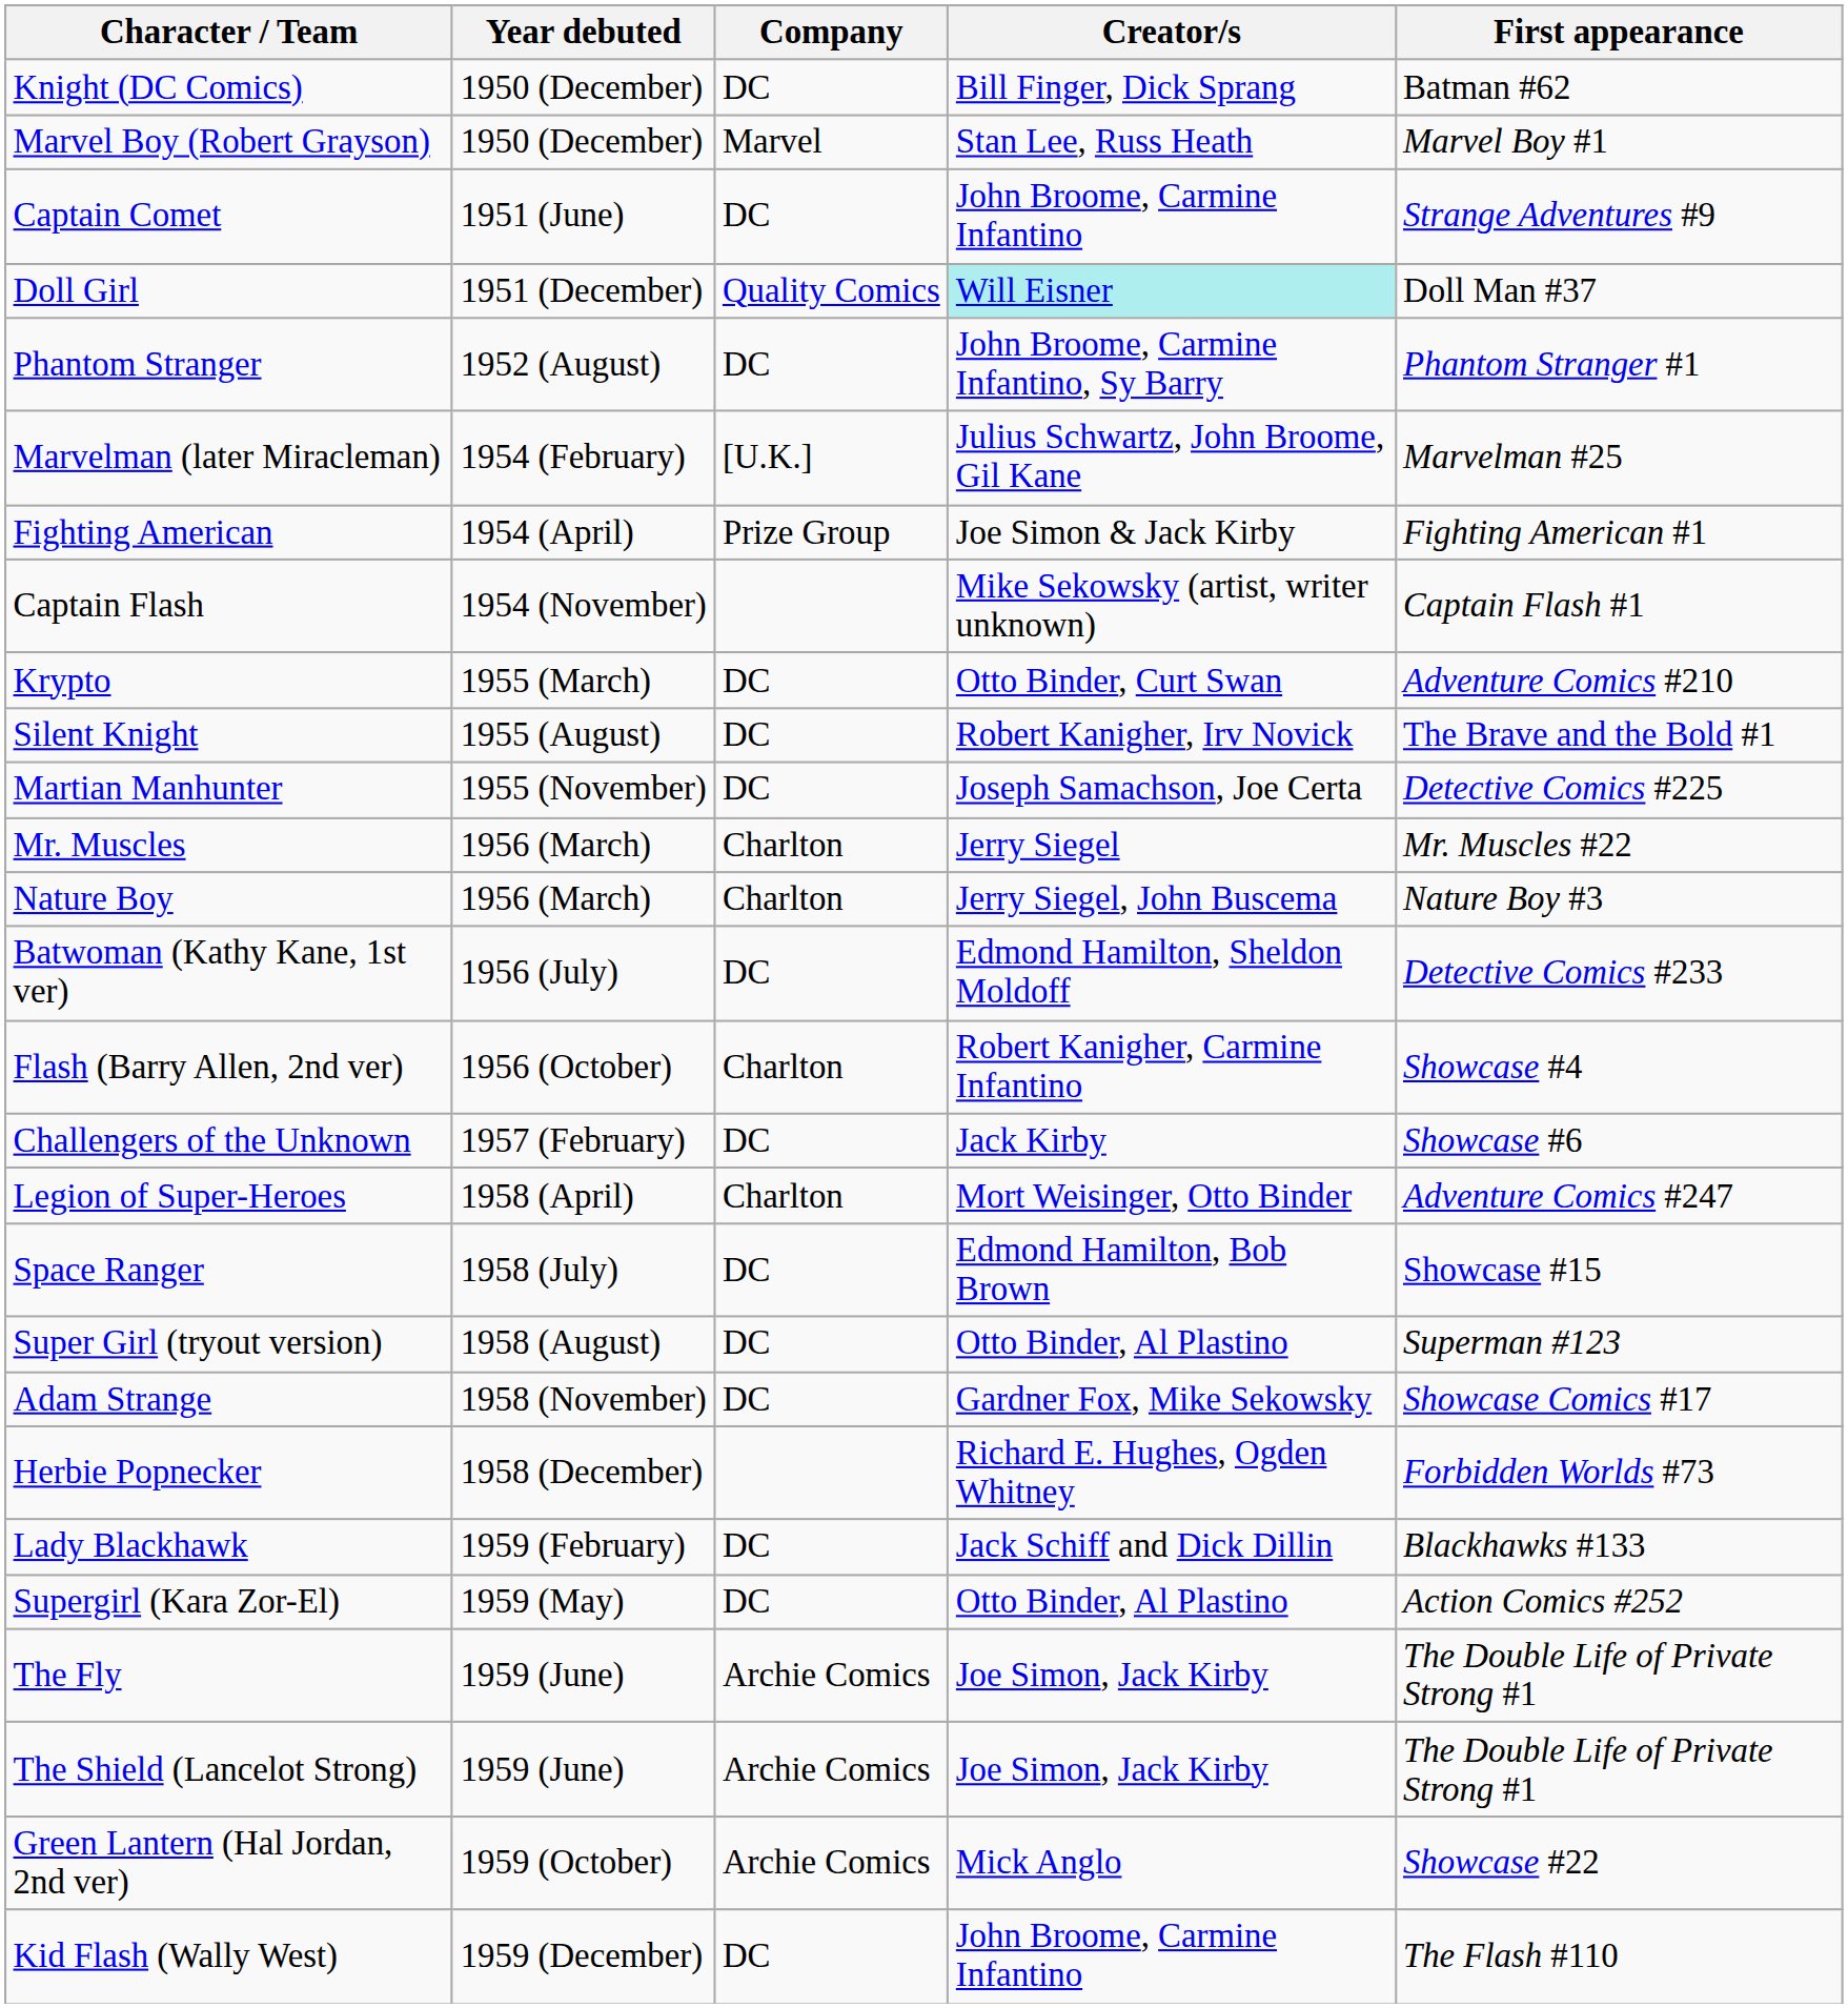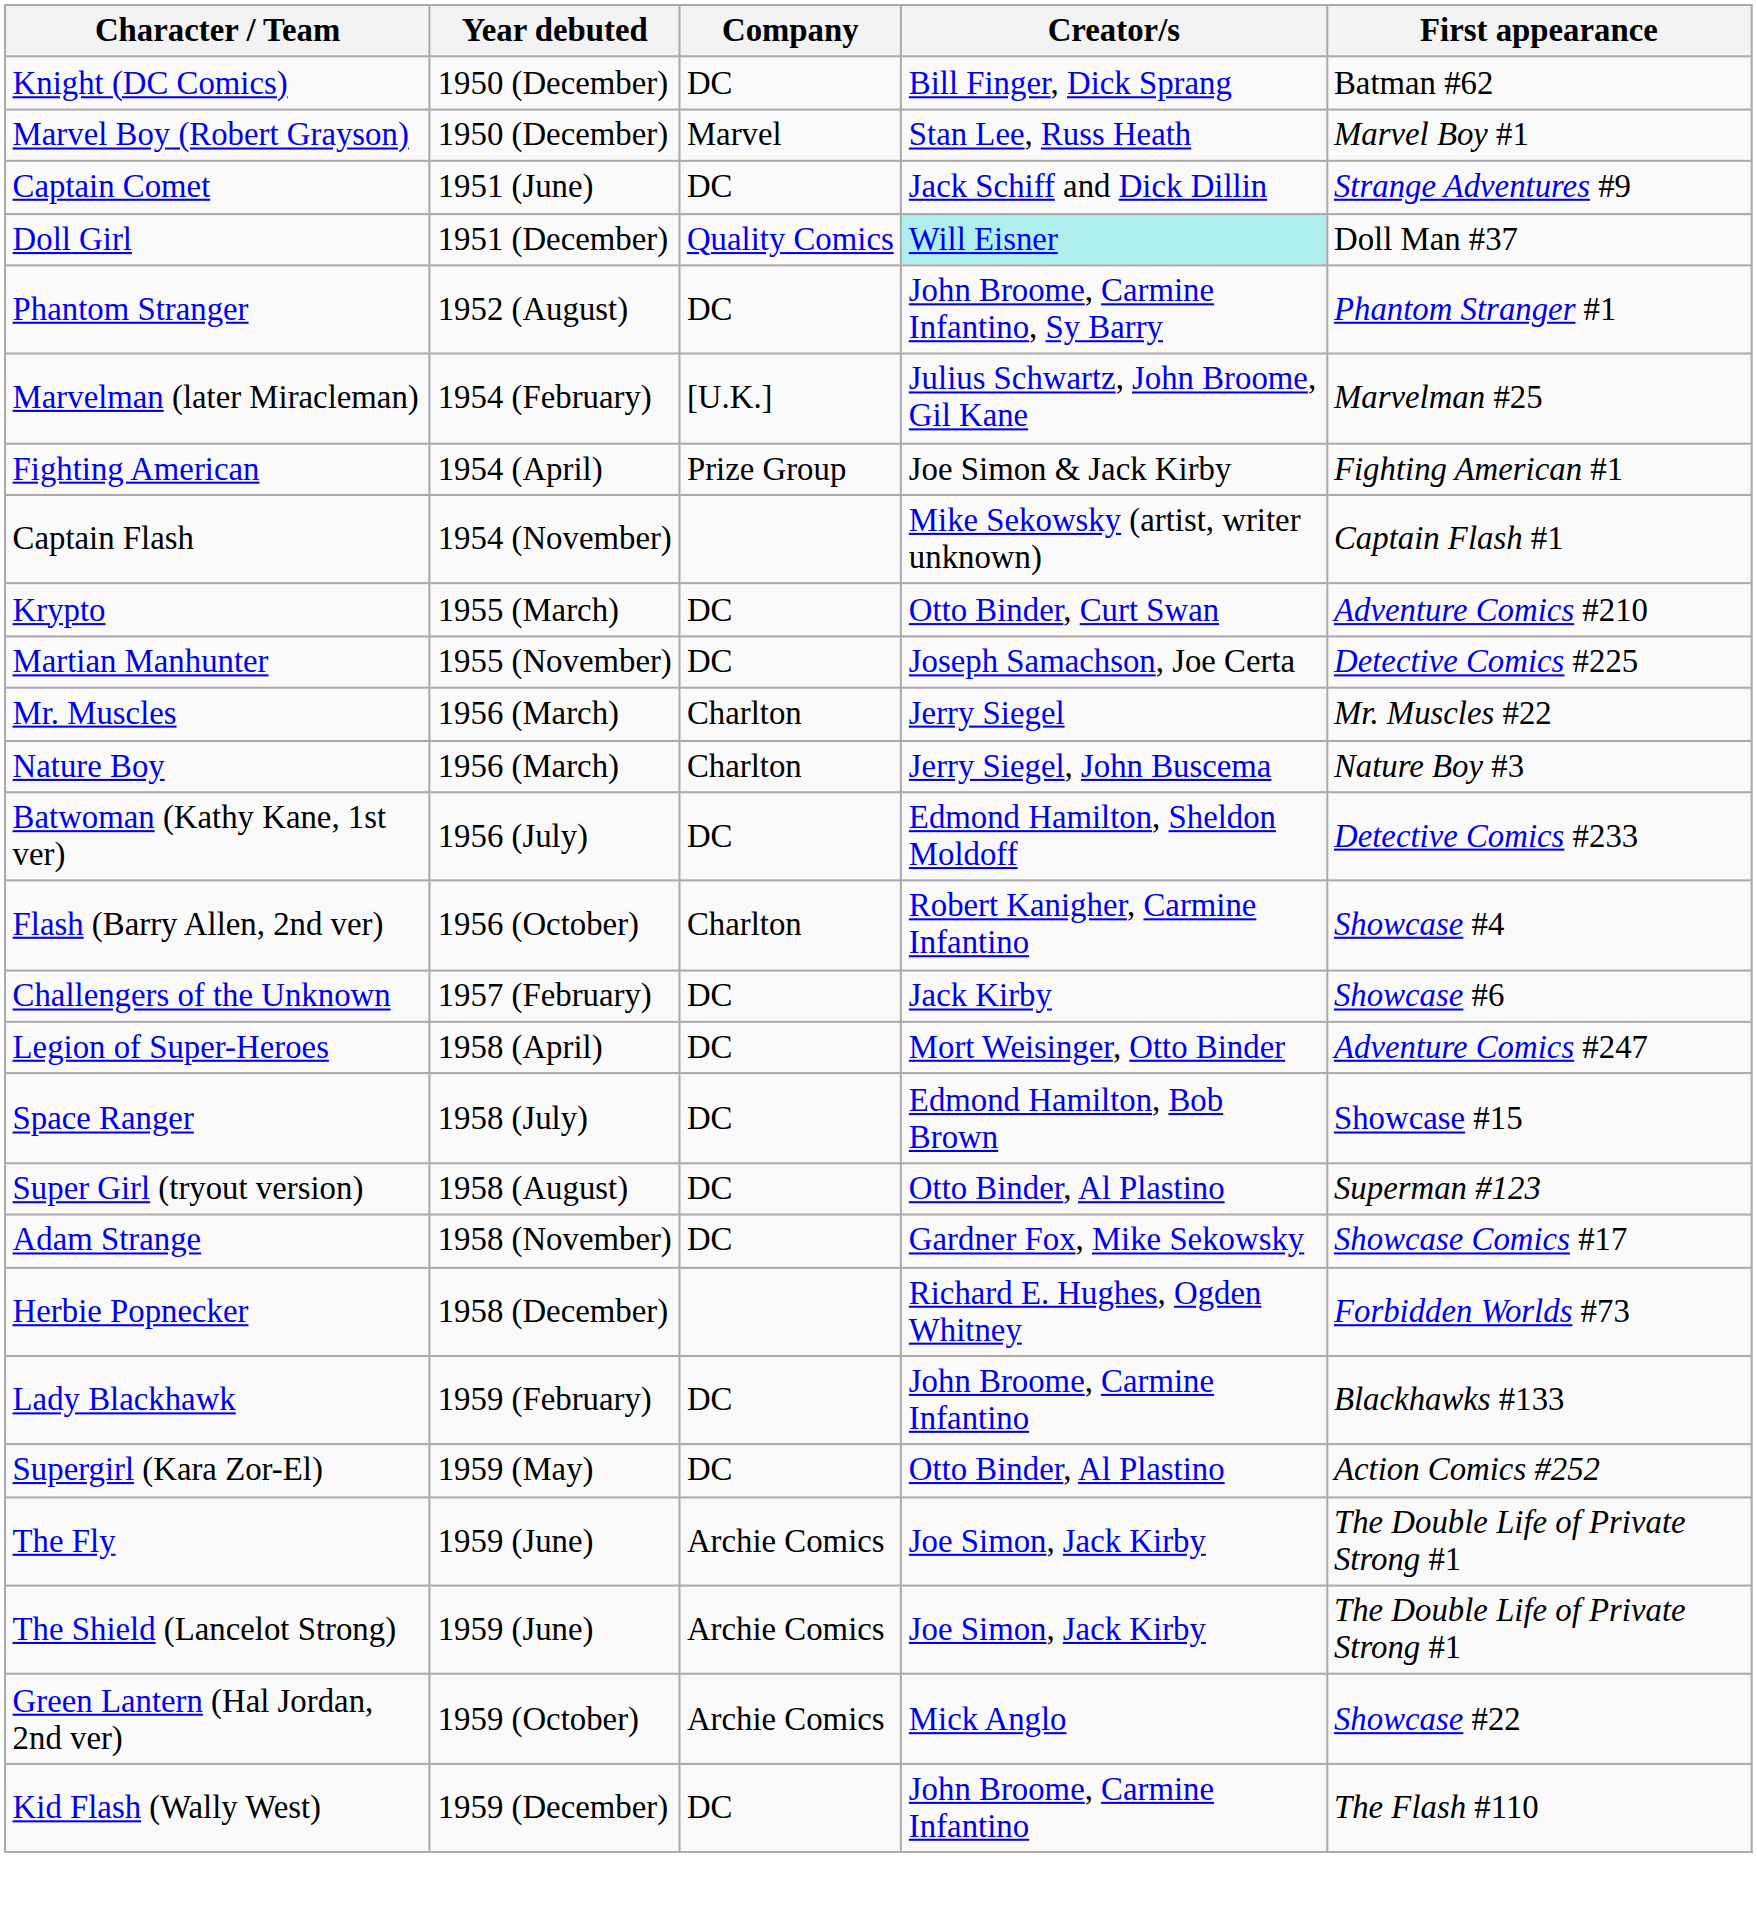Captain Comet | Creator/s: John Broome, Carmine Infantino -> Jack Schiff and Dick Dillin
- row: Silent Knight | 1955 (August) | DC | Robert Kanigher, Irv Novick | The Brave and the Bold #1
Legion of Super-Heroes | Company: Charlton -> DC
Lady Blackhawk | Creator/s: Jack Schiff and Dick Dillin -> John Broome, Carmine Infantino
